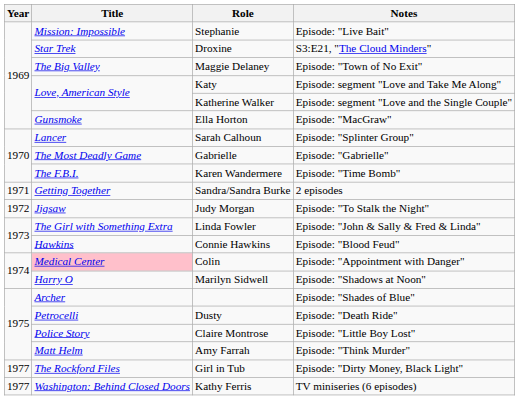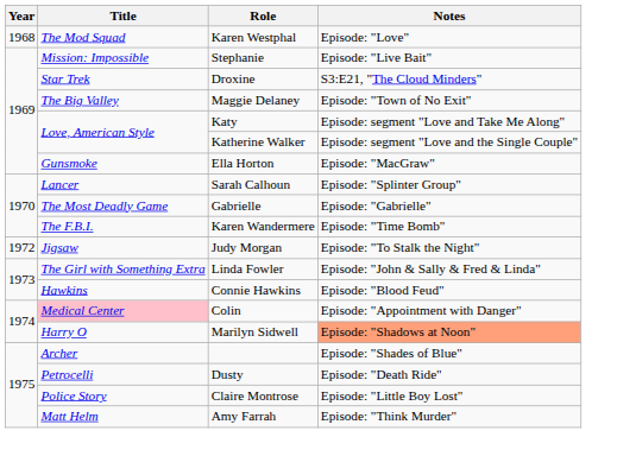+ row: 1968 | The Mod Squad | Karen Westphal | Episode: "Love"
- row: 1971 | Getting Together | Sandra/Sandra Burke | 2 episodes
Marilyn Sidwell | Notes: no background -> lightsalmon background
- row: 1977 | The Rockford Files | Girl in Tub | Episode: "Dirty Money, Black Light"
- row: 1977 | Washington: Behind Closed Doors | Kathy Ferris | TV miniseries (6 episodes)
